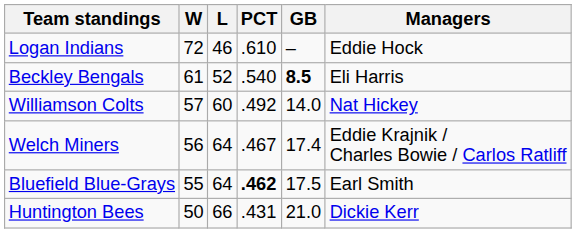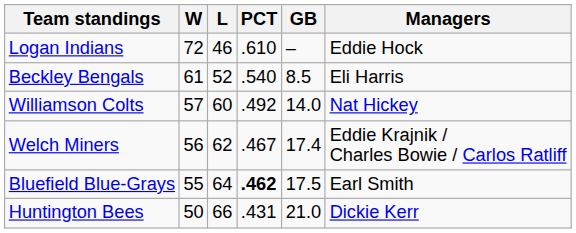Beckley Bengals | GB: bold -> normal
Welch Miners | L: 64 -> 62
